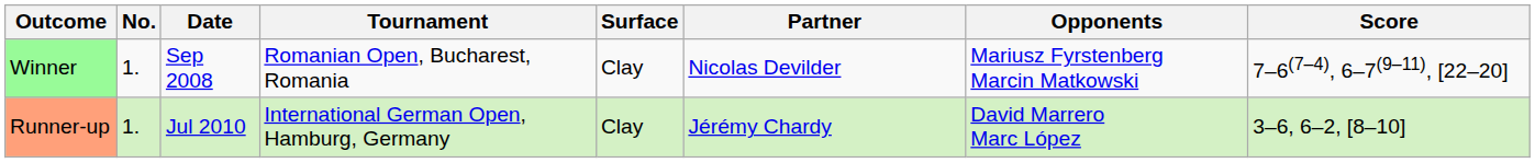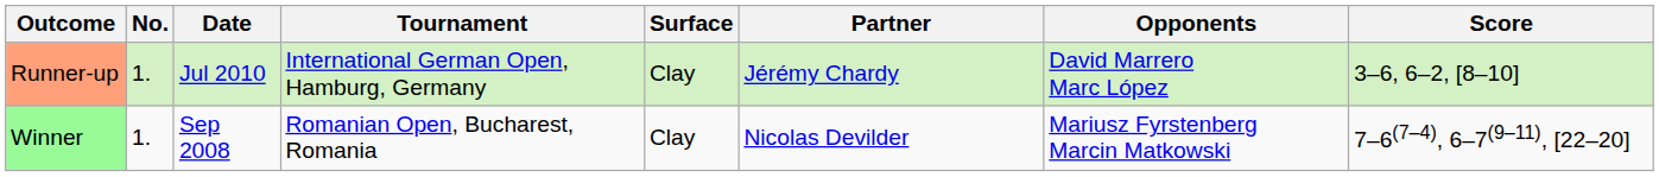rows swapped: Winner <-> Runner-up
